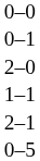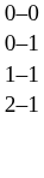- row: 2–0
- row: 0–5
